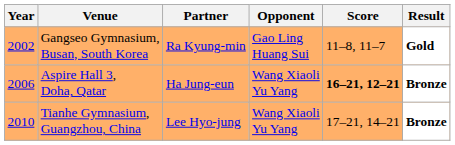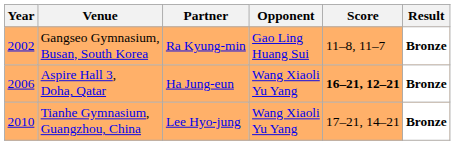Gangseo Gymnasium, Busan, South Korea | Result: Gold -> Bronze
